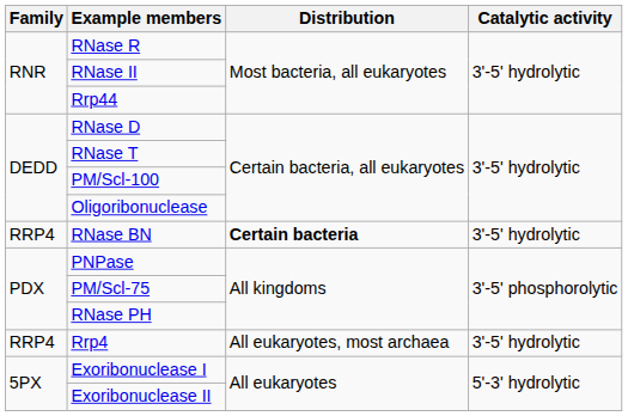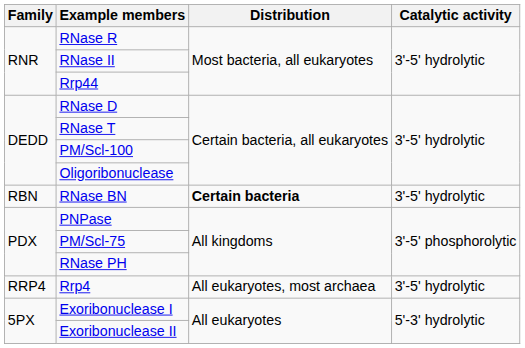RNase BN | Family: RRP4 -> RBN
